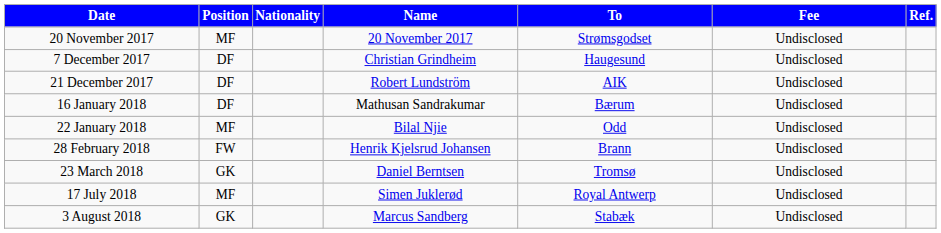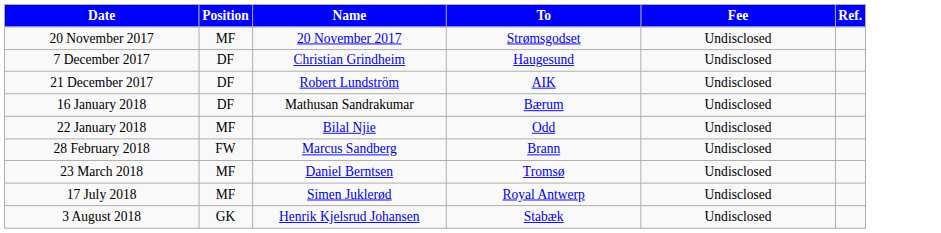- column: Nationality
28 February 2018 | Name: Henrik Kjelsrud Johansen -> Marcus Sandberg
23 March 2018 | Position: GK -> MF
3 August 2018 | Name: Marcus Sandberg -> Henrik Kjelsrud Johansen
